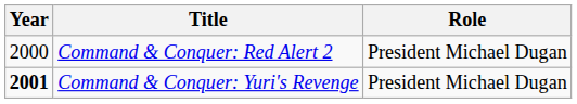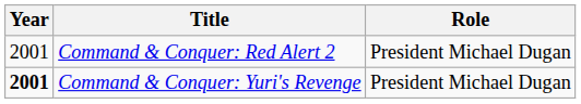Command & Conquer: Red Alert 2 | Year: 2000 -> 2001
